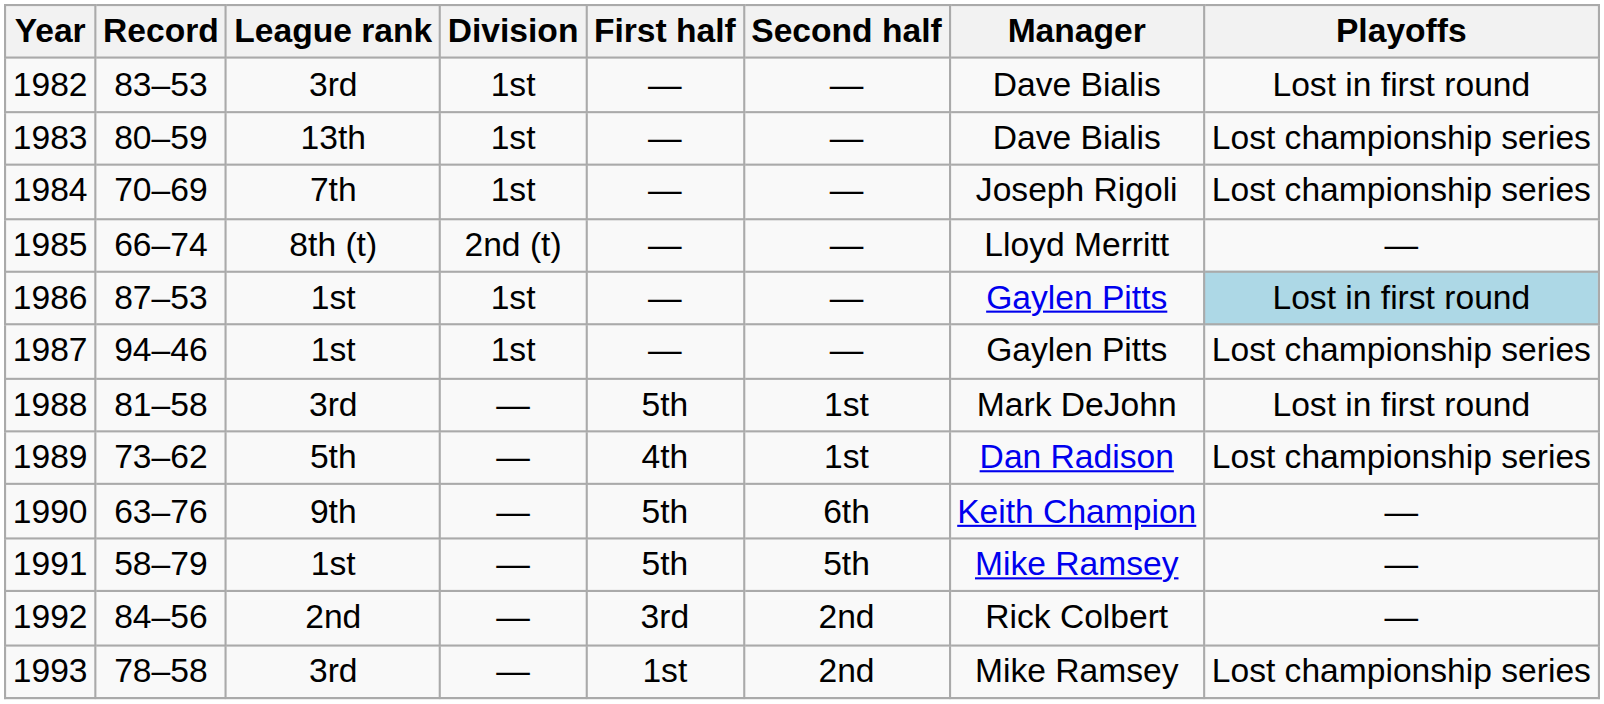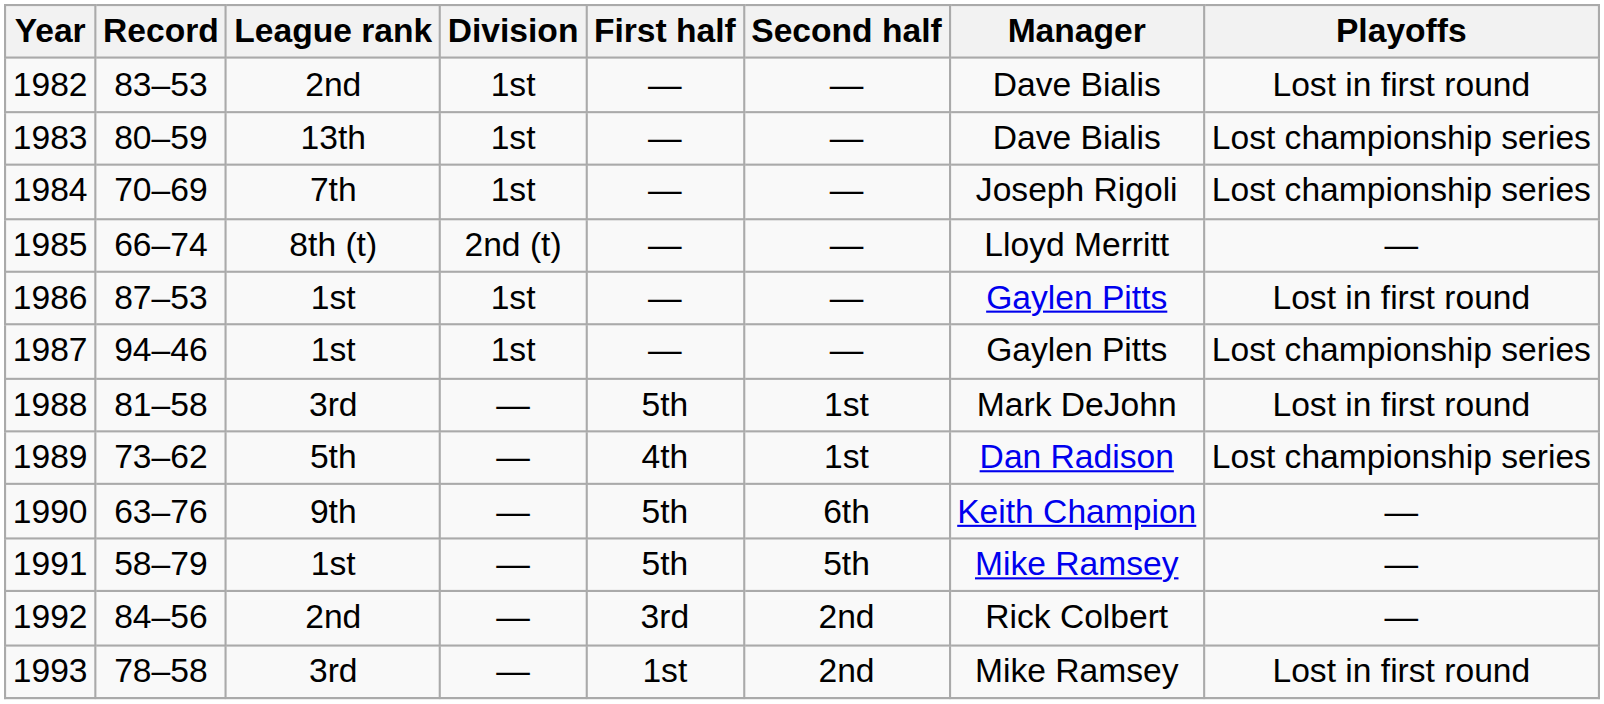1982 | League rank: 3rd -> 2nd
1986 | Playoffs: lightblue background -> no background
1993 | Playoffs: Lost championship series -> Lost in first round
